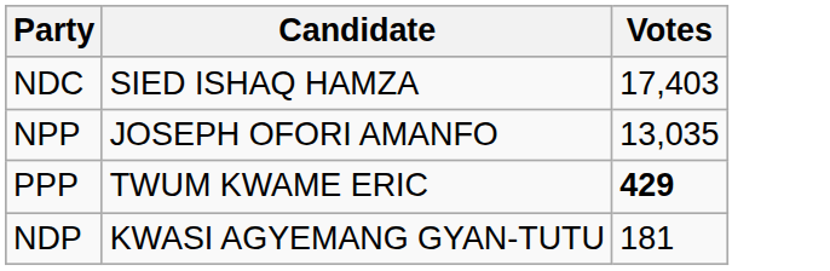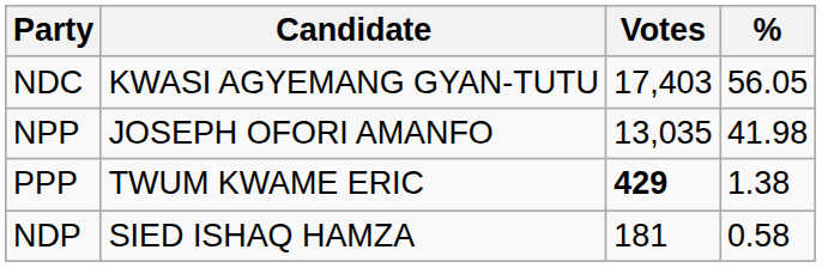+ column: % | 56.05 | 41.98 | 1.38 | 0.58
NDC | Candidate: SIED ISHAQ HAMZA -> KWASI AGYEMANG GYAN-TUTU
NDP | Candidate: KWASI AGYEMANG GYAN-TUTU -> SIED ISHAQ HAMZA
